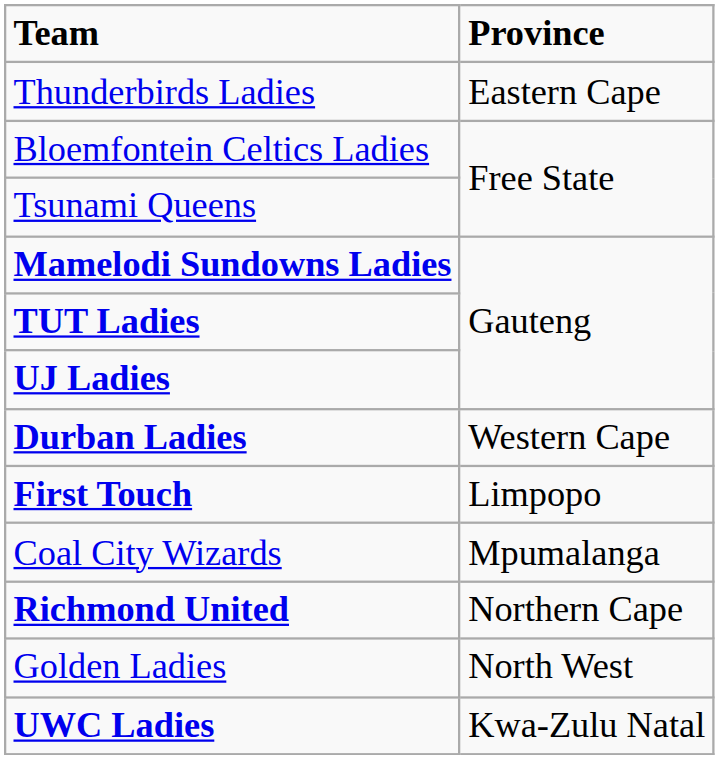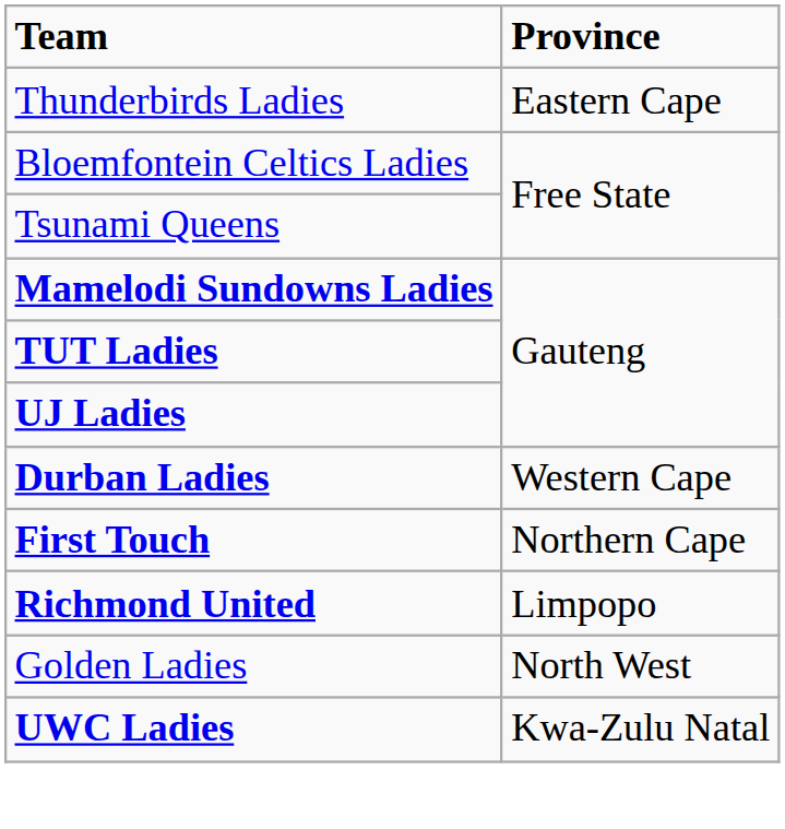First Touch | Province: Limpopo -> Northern Cape
- row: Coal City Wizards | Mpumalanga
Richmond United | Province: Northern Cape -> Limpopo
